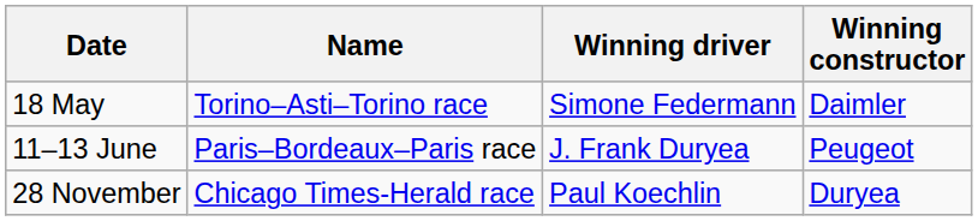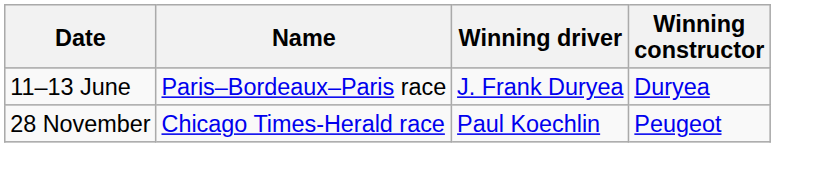- row: 18 May | Torino–Asti–Torino race | Simone Federmann | Daimler
11–13 June | Winning constructor: Peugeot -> Duryea
28 November | Winning constructor: Duryea -> Peugeot
